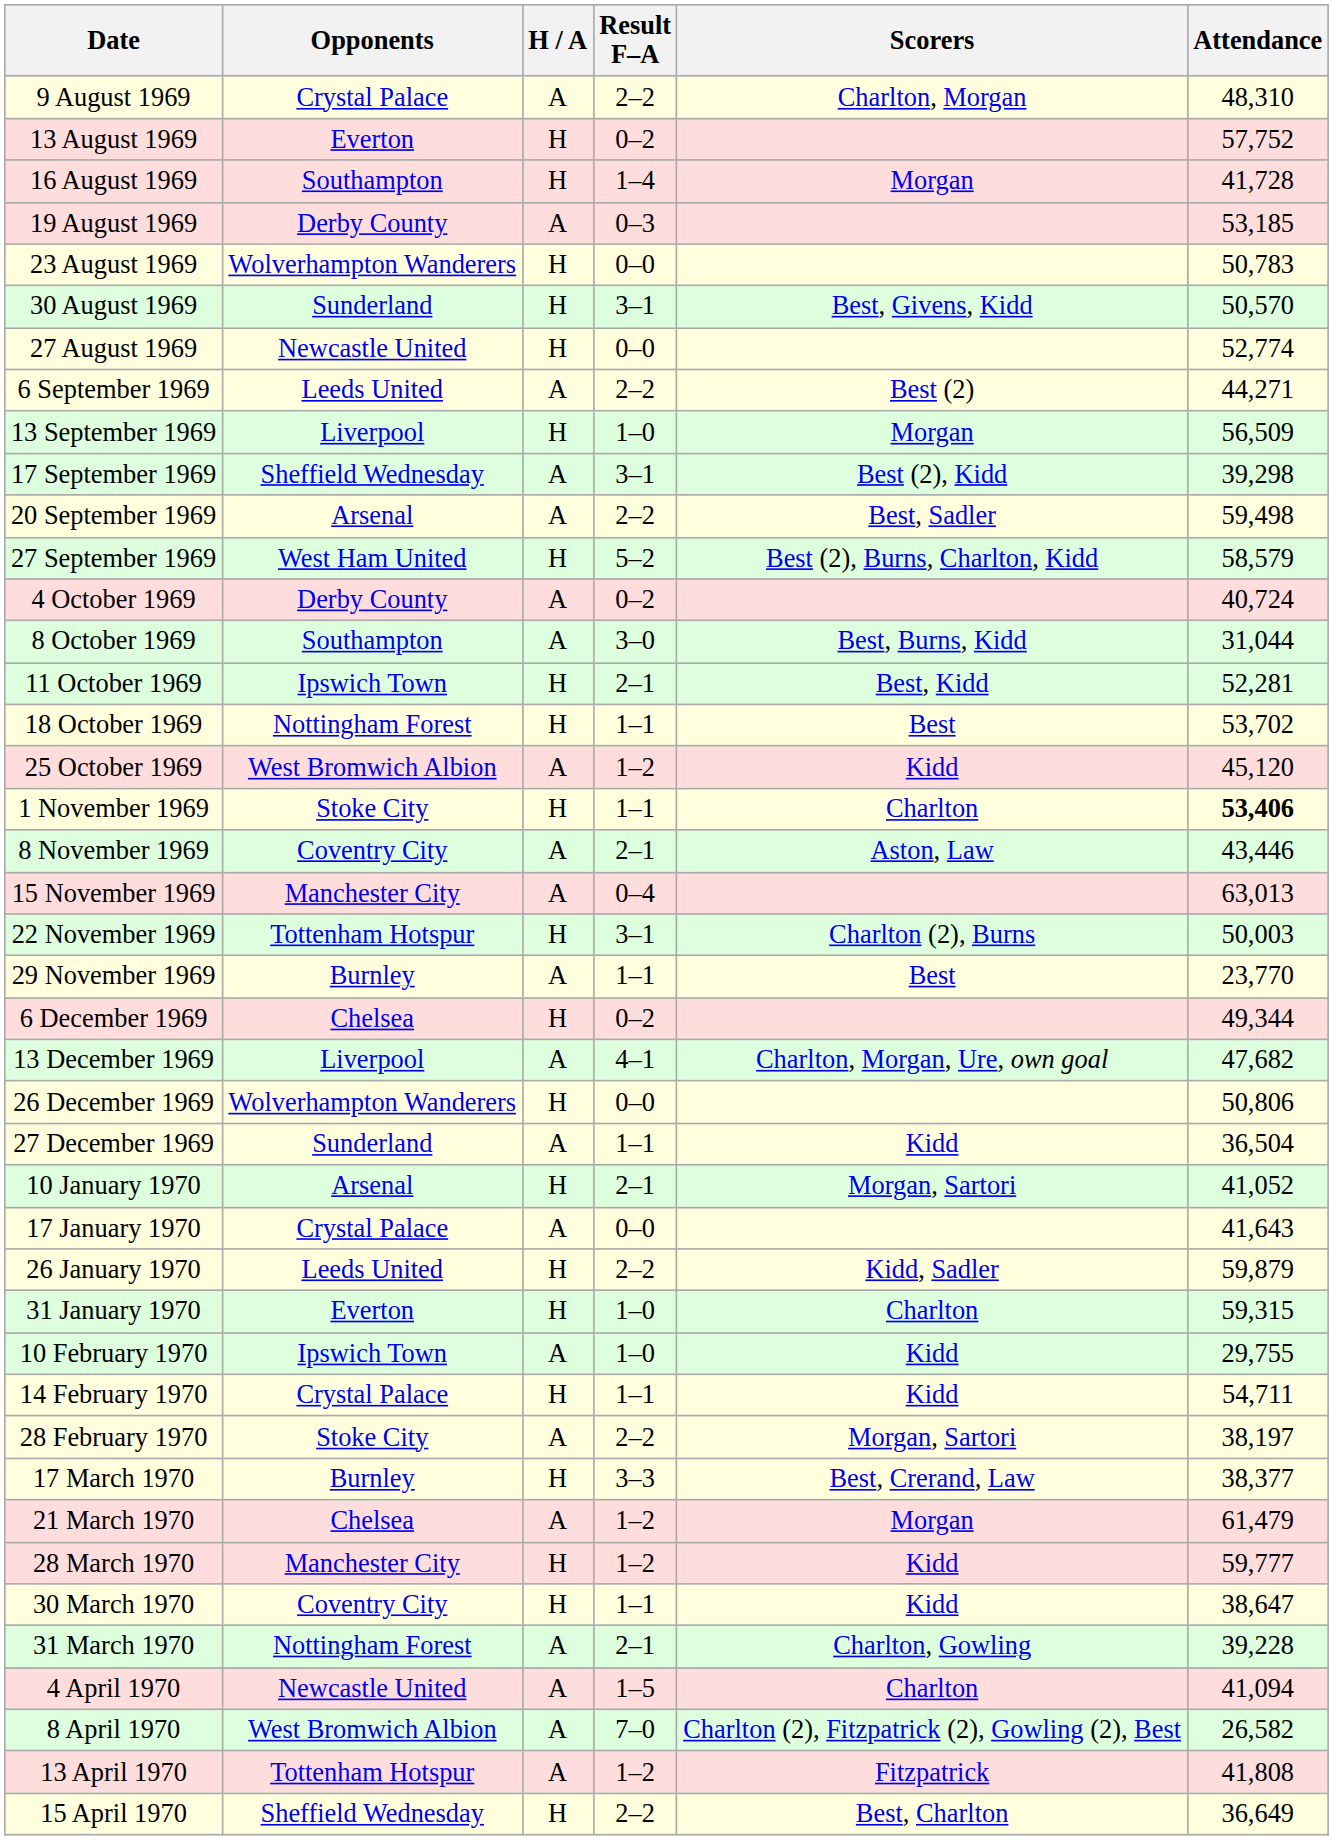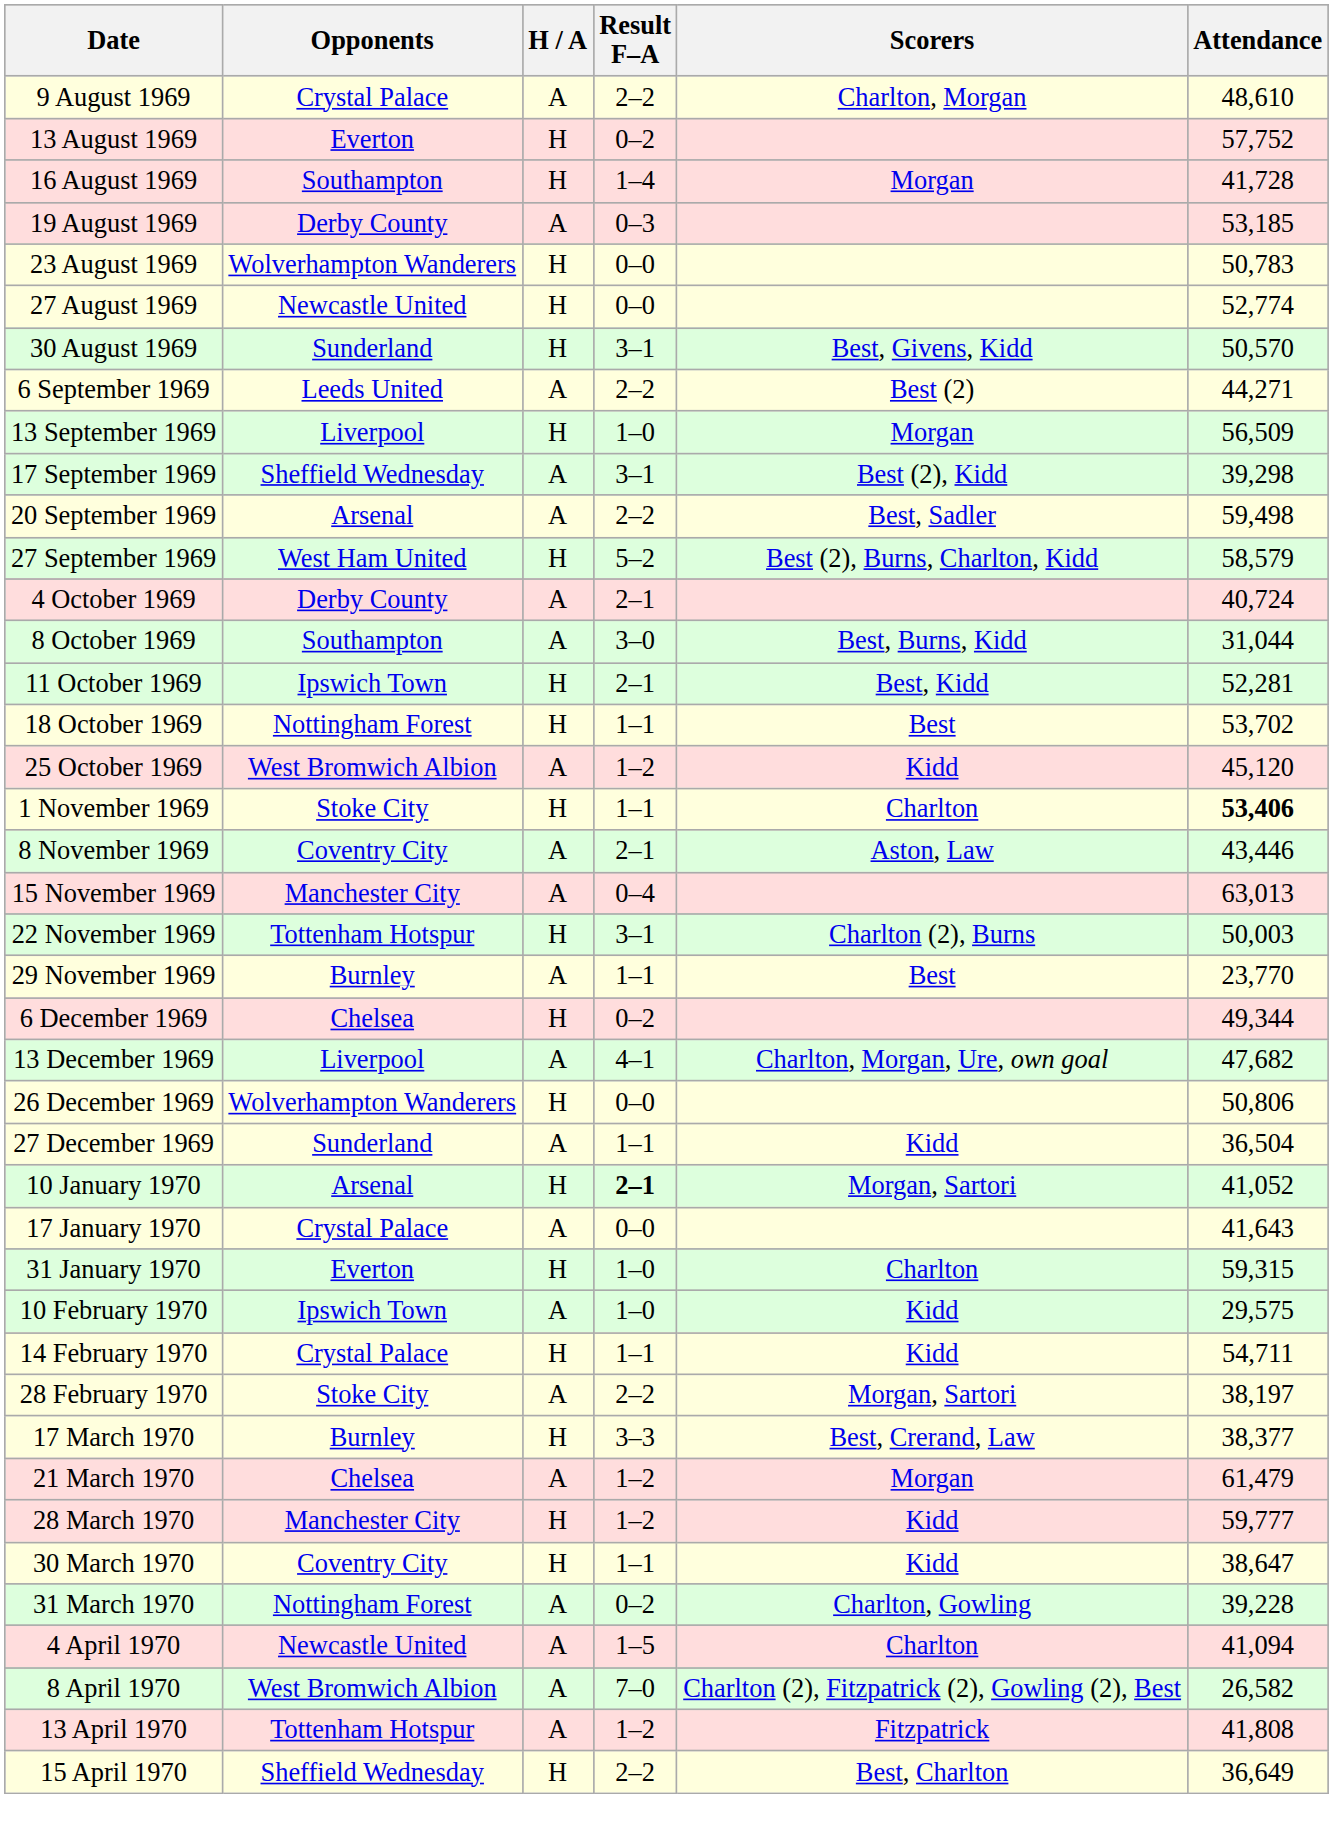9 August 1969 | Attendance: 48,310 -> 48,610
rows swapped: 27 August 1969 <-> 30 August 1969
4 October 1969 | Result F–A: 0–2 -> 2–1
10 January 1970 | Result F–A: normal -> bold
- row: 26 January 1970 | Leeds United | H | 2–2 | Kidd, Sadler | 59,879
10 February 1970 | Attendance: 29,755 -> 29,575
31 March 1970 | Result F–A: 2–1 -> 0–2
